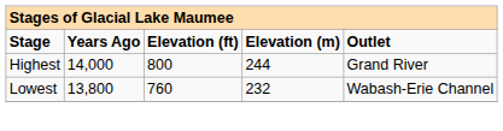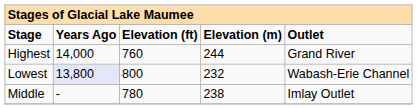Highest | column 3: 800 -> 760
Lowest | column 2: no background -> lavender background
Lowest | column 3: 760 -> 800
+ row: Middle | - | 780 | 238 | Imlay Outlet
